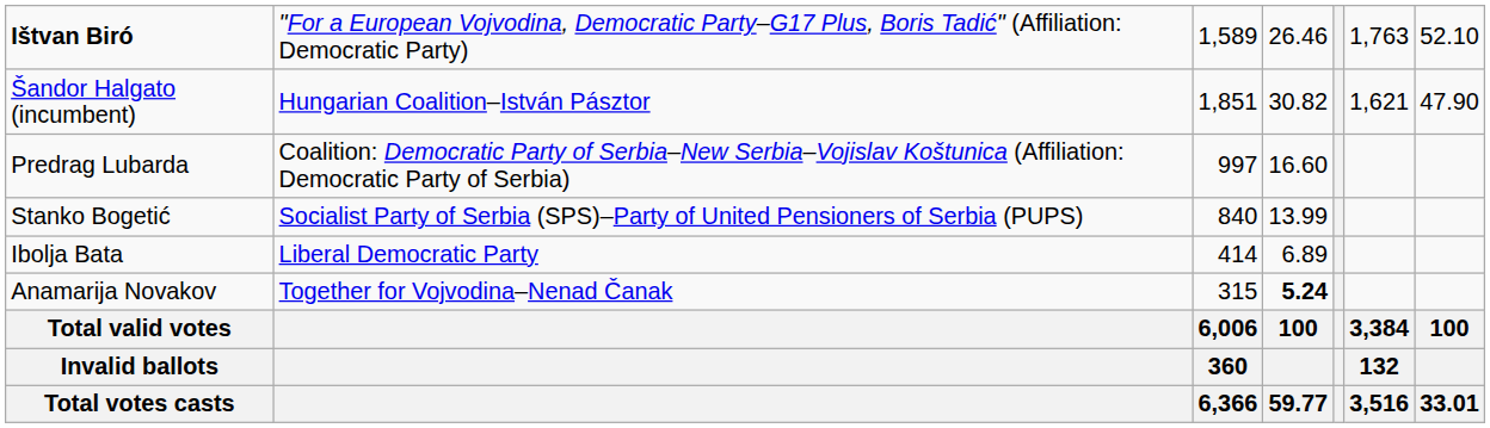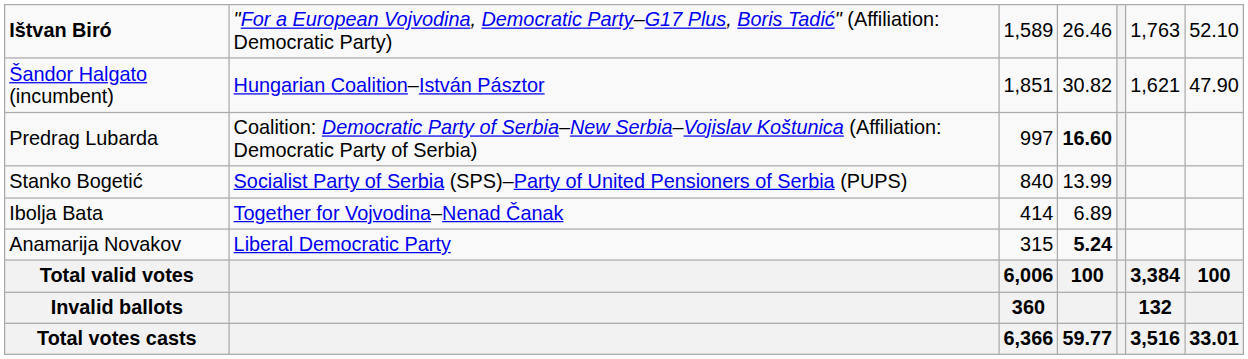Predrag Lubarda | column 4: normal -> bold
Ibolja Bata | column 2: Liberal Democratic Party -> Together for Vojvodina–Nenad Čanak
Anamarija Novakov | column 2: Together for Vojvodina–Nenad Čanak -> Liberal Democratic Party
